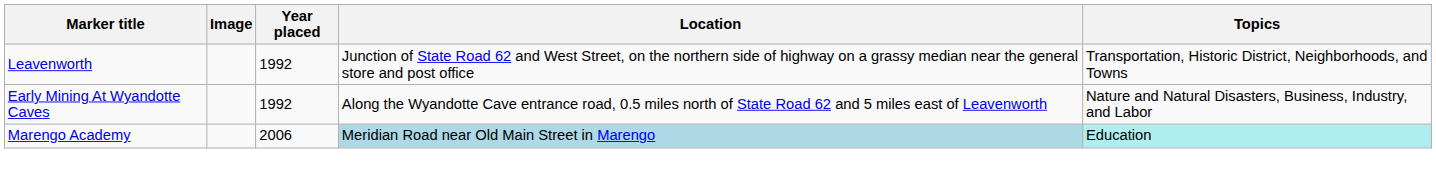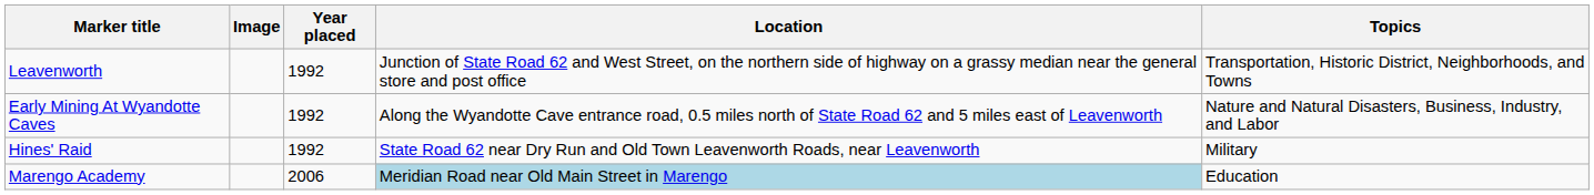+ row: Hines' Raid | 1992 | State Road 62 near Dry Run and Old Town Leavenworth Roads, near Leavenworth | Military
Marengo Academy | Topics: paleturquoise background -> no background
